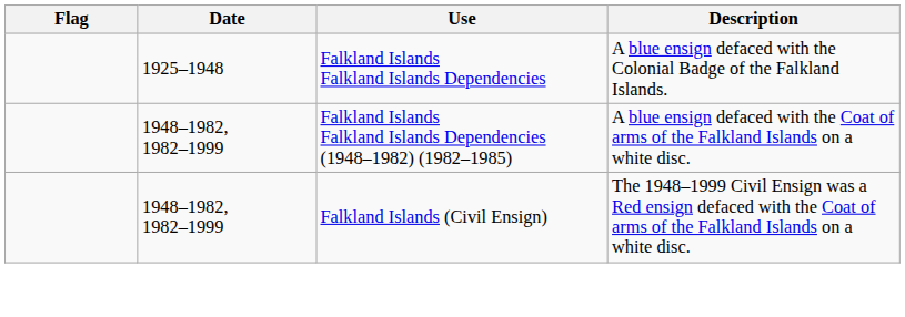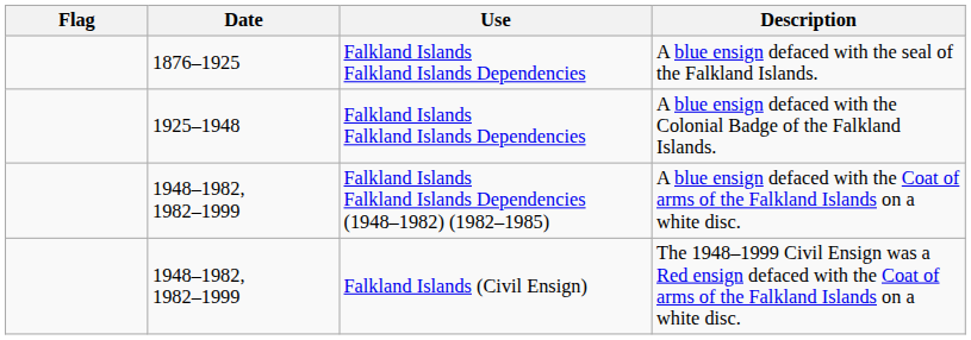+ row: 1876–1925 | Falkland Islands Falkland Islands Dependencies | A blue ensign defaced with the seal of the Falkland Islands.
